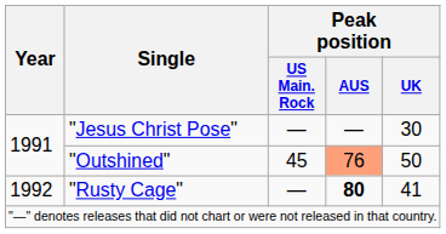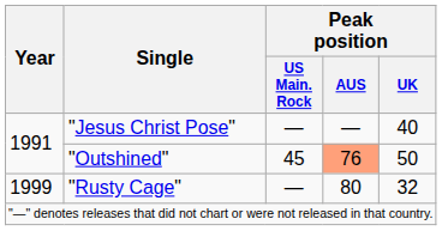"Jesus Christ Pose" | Peak position / UK: 30 -> 40
"Rusty Cage" | Year: 1992 -> 1999
"Rusty Cage" | Peak position / AUS: bold -> normal
"Rusty Cage" | Peak position / UK: 41 -> 32
